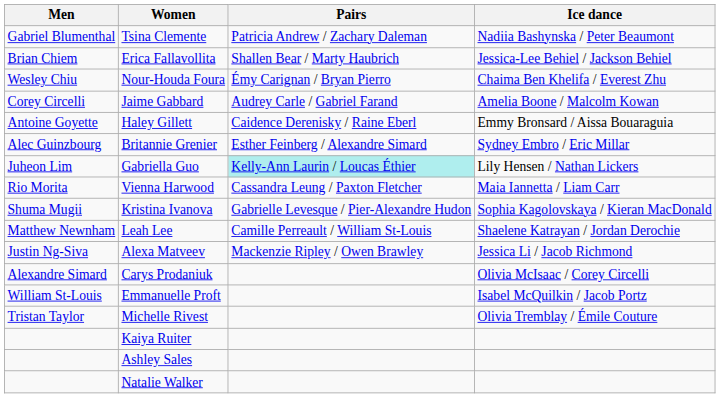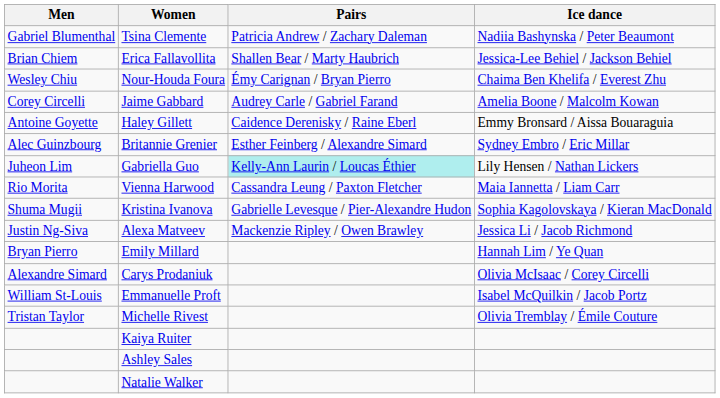- row: Matthew Newnham | Leah Lee | Camille Perreault / William St-Louis | Shaelene Katrayan / Jordan Derochie
+ row: Bryan Pierro | Emily Millard | Hannah Lim / Ye Quan
